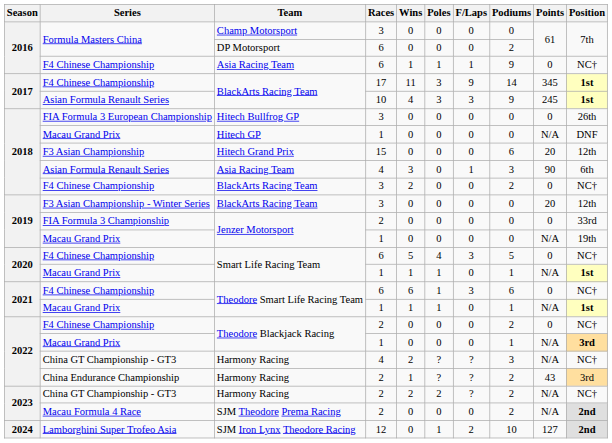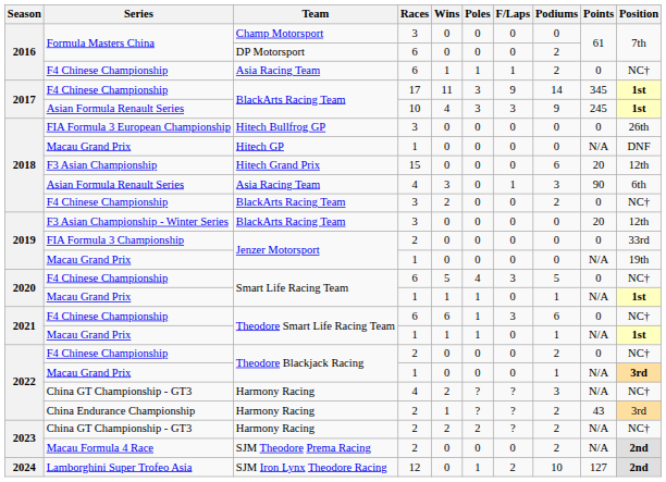F4 Chinese Championship / Asia Racing Team | Podiums: 9 -> 2
